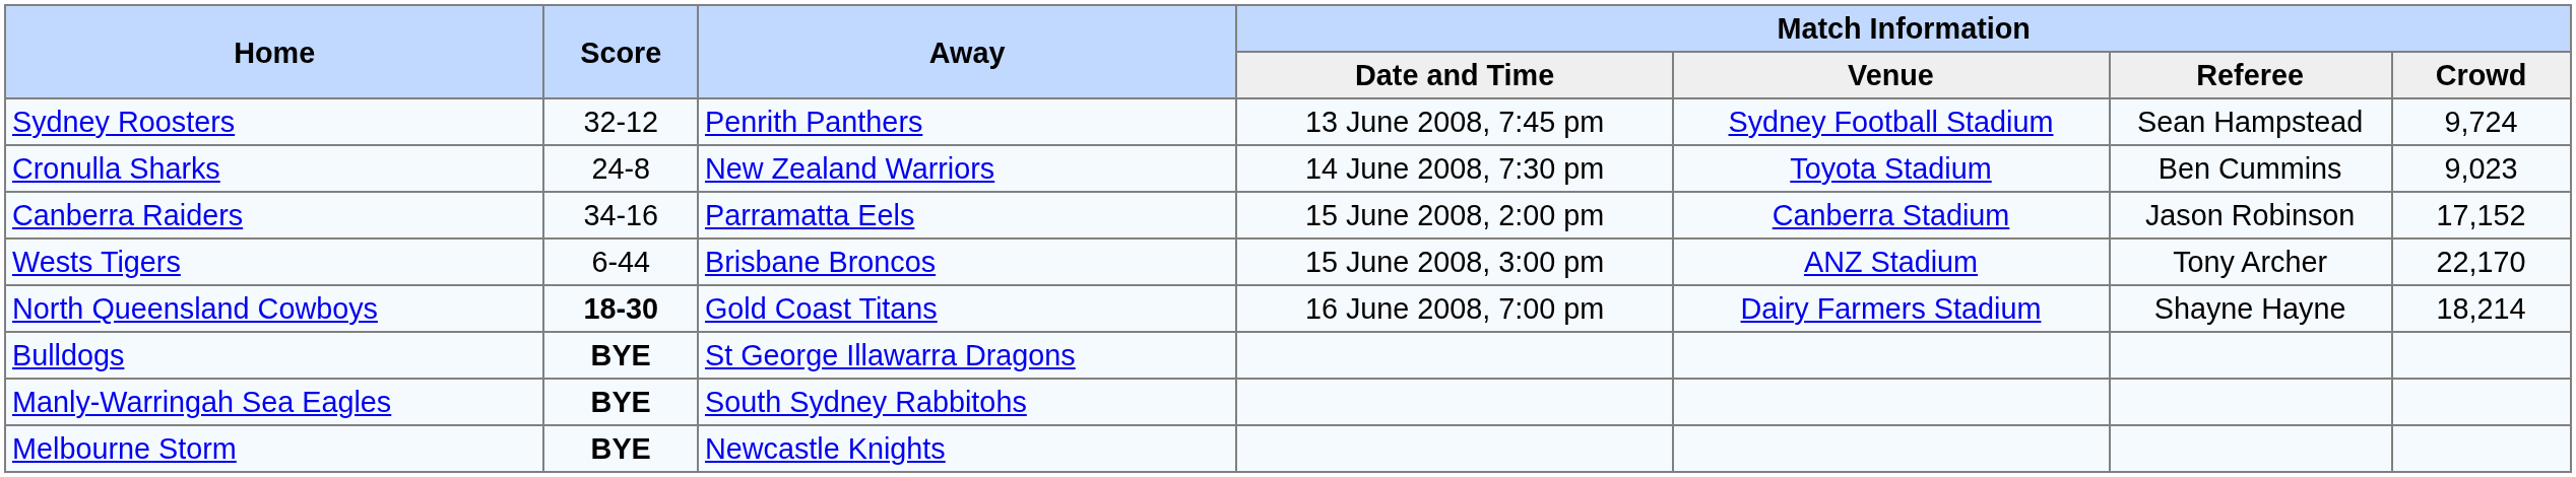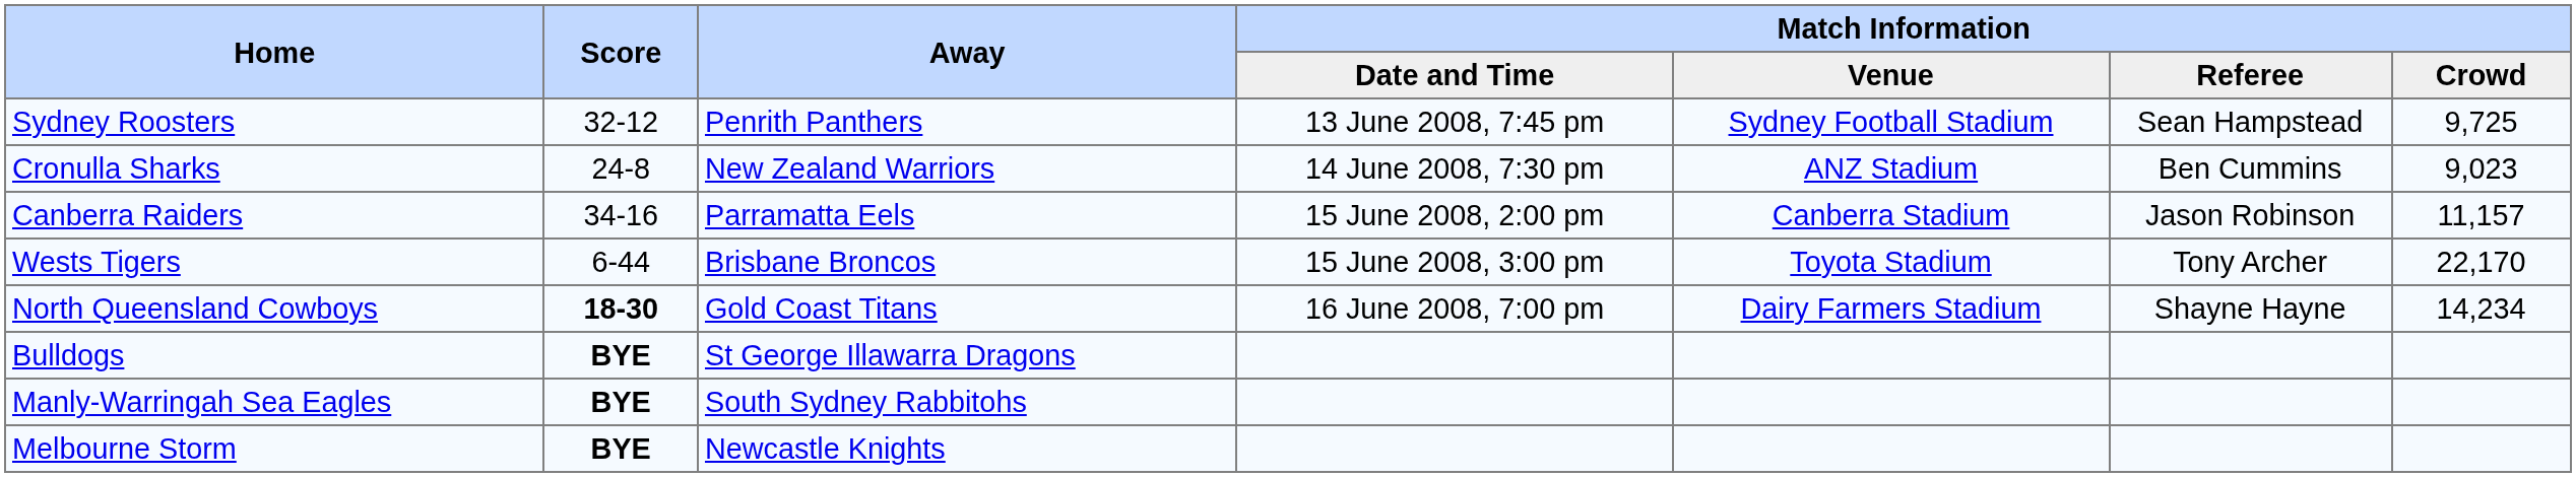Sydney Roosters | Match Information / Crowd: 9,724 -> 9,725
Cronulla Sharks | Match Information / Venue: Toyota Stadium -> ANZ Stadium
Canberra Raiders | Match Information / Crowd: 17,152 -> 11,157
Wests Tigers | Match Information / Venue: ANZ Stadium -> Toyota Stadium
North Queensland Cowboys | Match Information / Crowd: 18,214 -> 14,234
